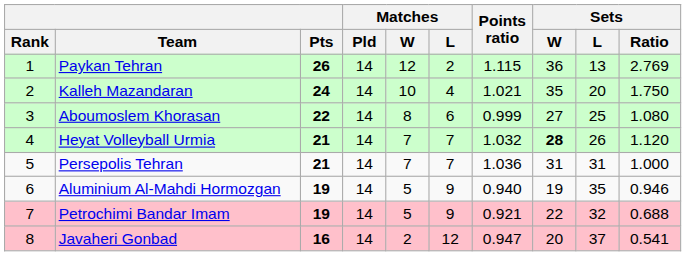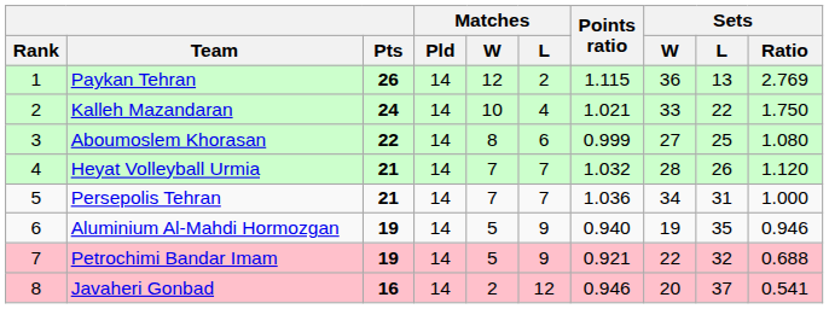Kalleh Mazandaran | Sets / W: 35 -> 33
Kalleh Mazandaran | Sets / L: 20 -> 22
Heyat Volleyball Urmia | Sets / W: bold -> normal
Persepolis Tehran | Sets / W: 31 -> 34
Javaheri Gonbad | Points ratio: 0.947 -> 0.946
